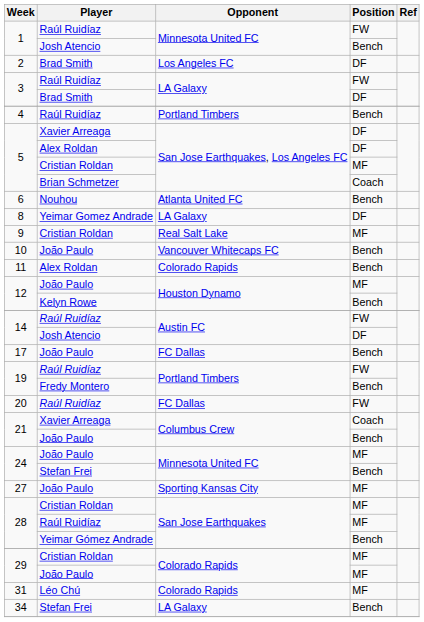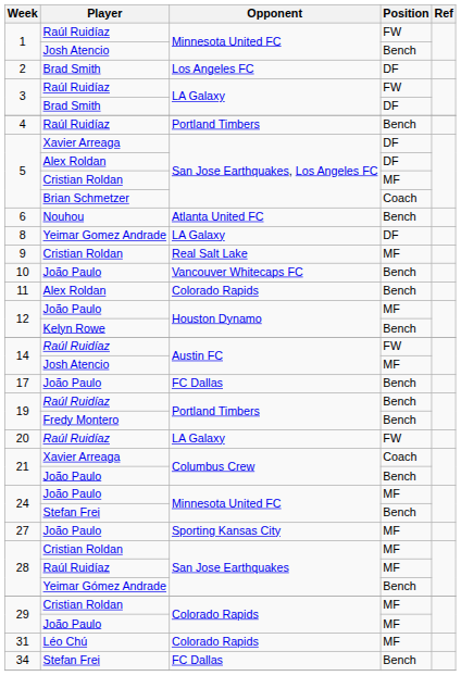14 / Josh Atencio | Position: DF -> MF
19 / Raúl Ruidíaz | Position: FW -> Bench
20 | Opponent: FC Dallas -> LA Galaxy
34 | Opponent: LA Galaxy -> FC Dallas
